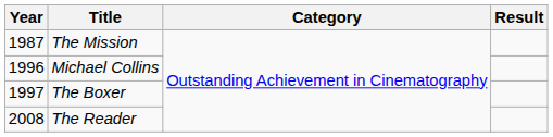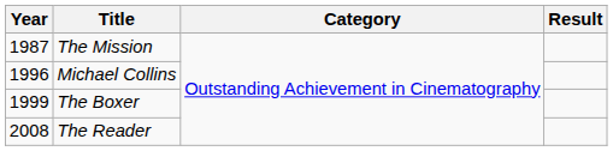The Boxer | Year: 1997 -> 1999
